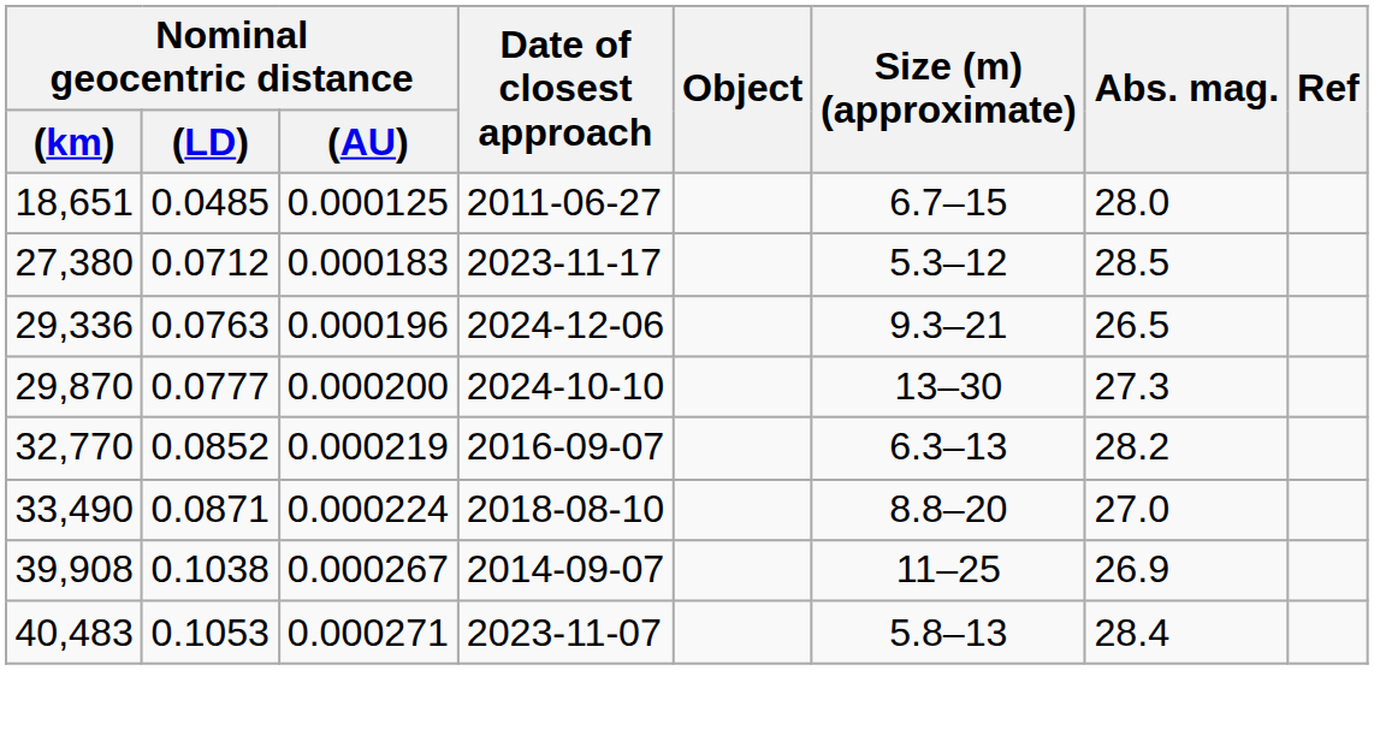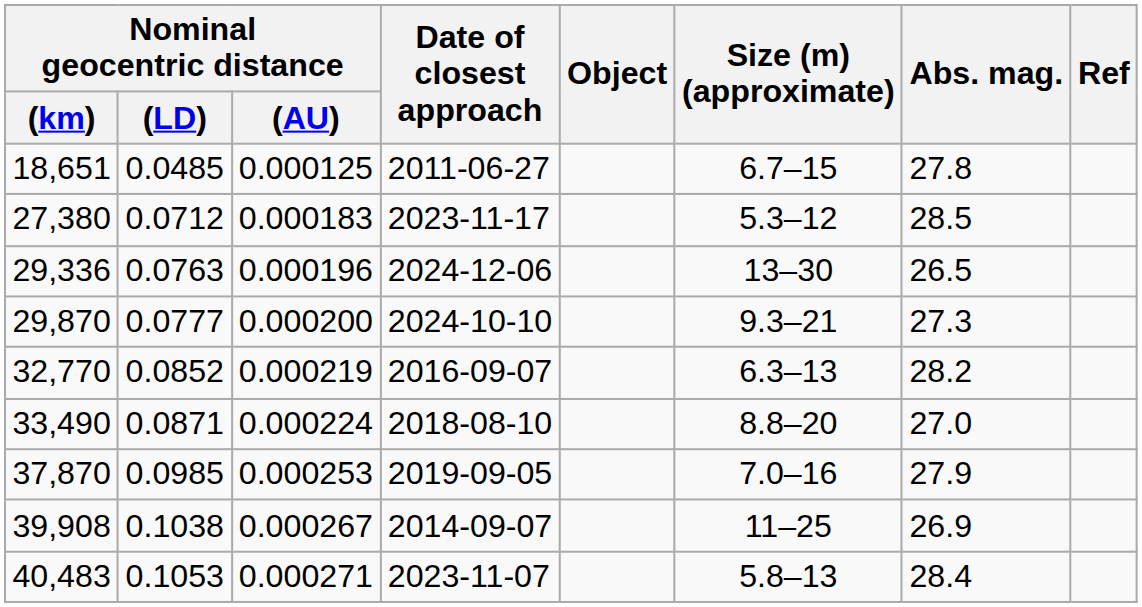18,651 | Abs. mag.: 28.0 -> 27.8
29,336 | Size (m) (approximate): 9.3–21 -> 13–30
29,870 | Size (m) (approximate): 13–30 -> 9.3–21
+ row: 37,870 | 0.0985 | 0.000253 | 2019-09-05 | 7.0–16 | 27.9
